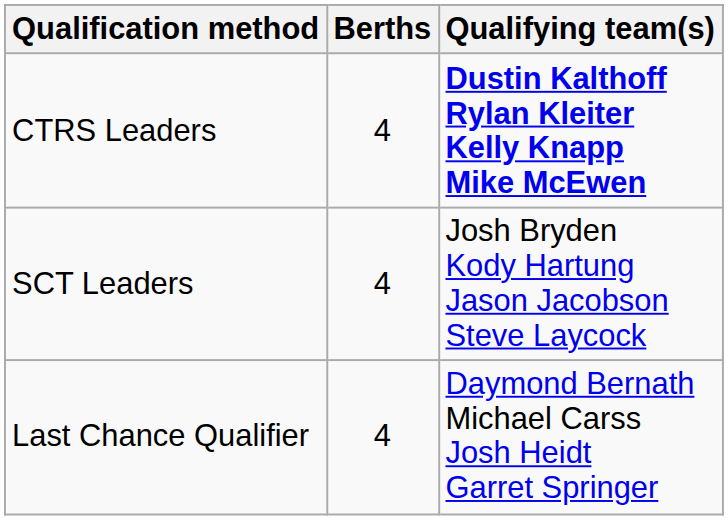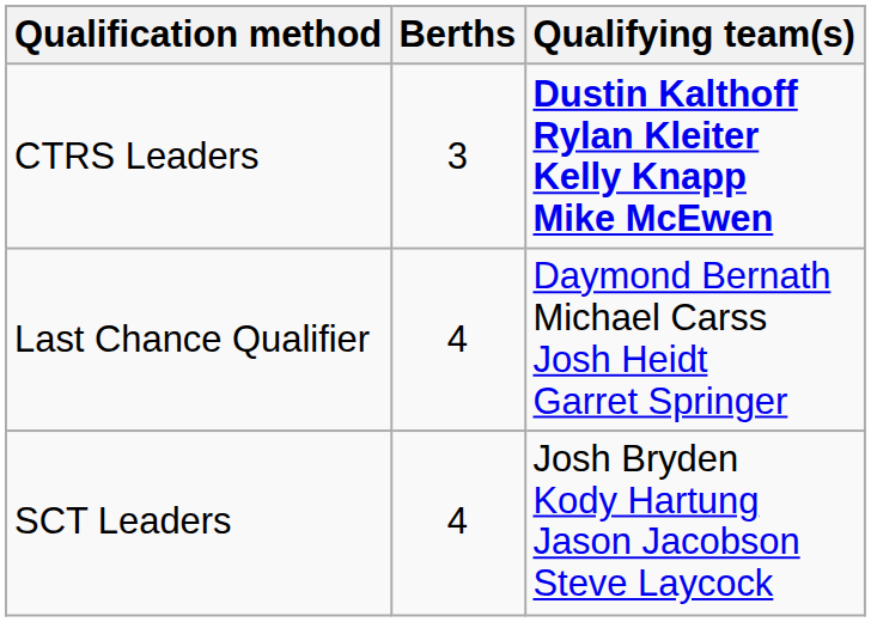CTRS Leaders | Berths: 4 -> 3
rows swapped: SCT Leaders <-> Last Chance Qualifier
